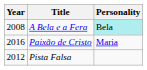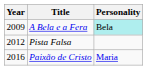A Bela e a Fera | Year: 2008 -> 2009
rows swapped: Pista Falsa <-> Paixão de Cristo
